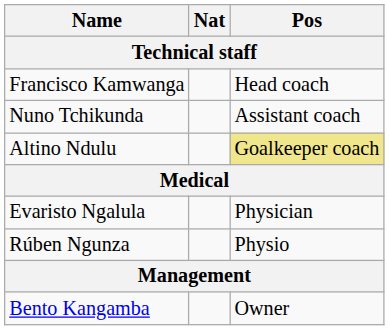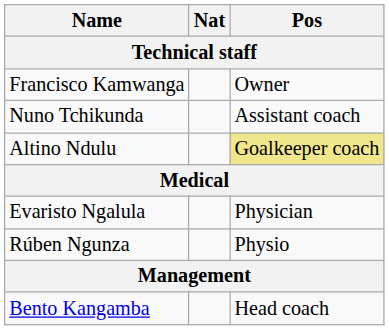Francisco Kamwanga | Pos: Head coach -> Owner
Bento Kangamba | Pos: Owner -> Head coach
